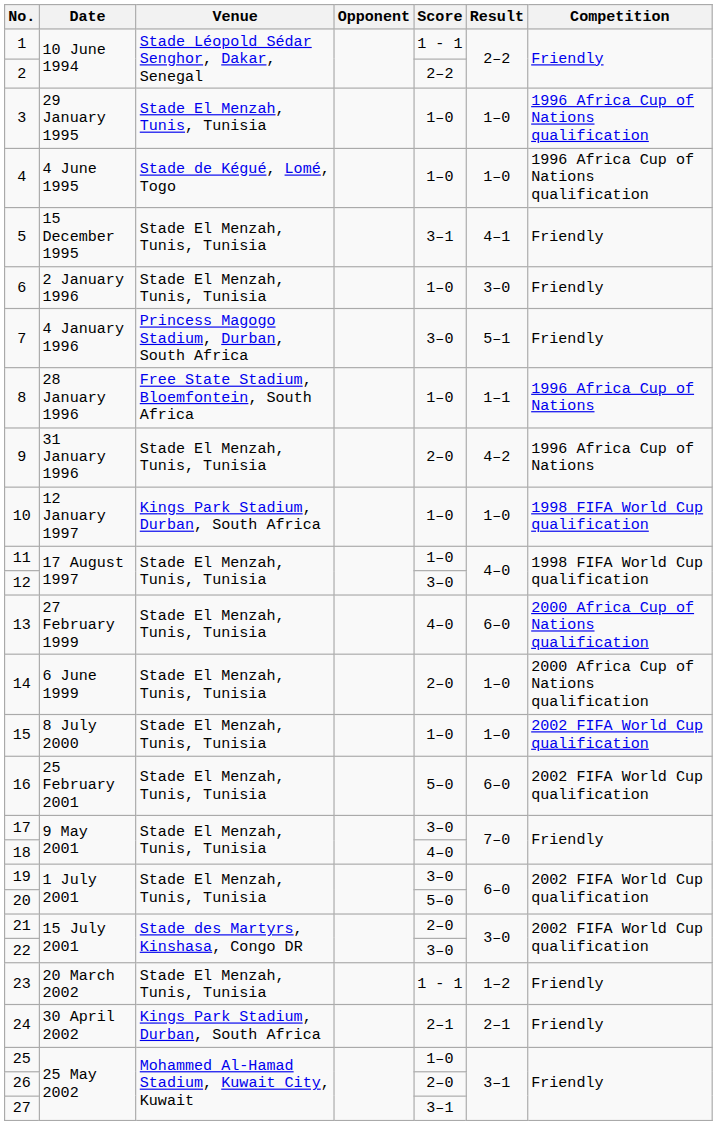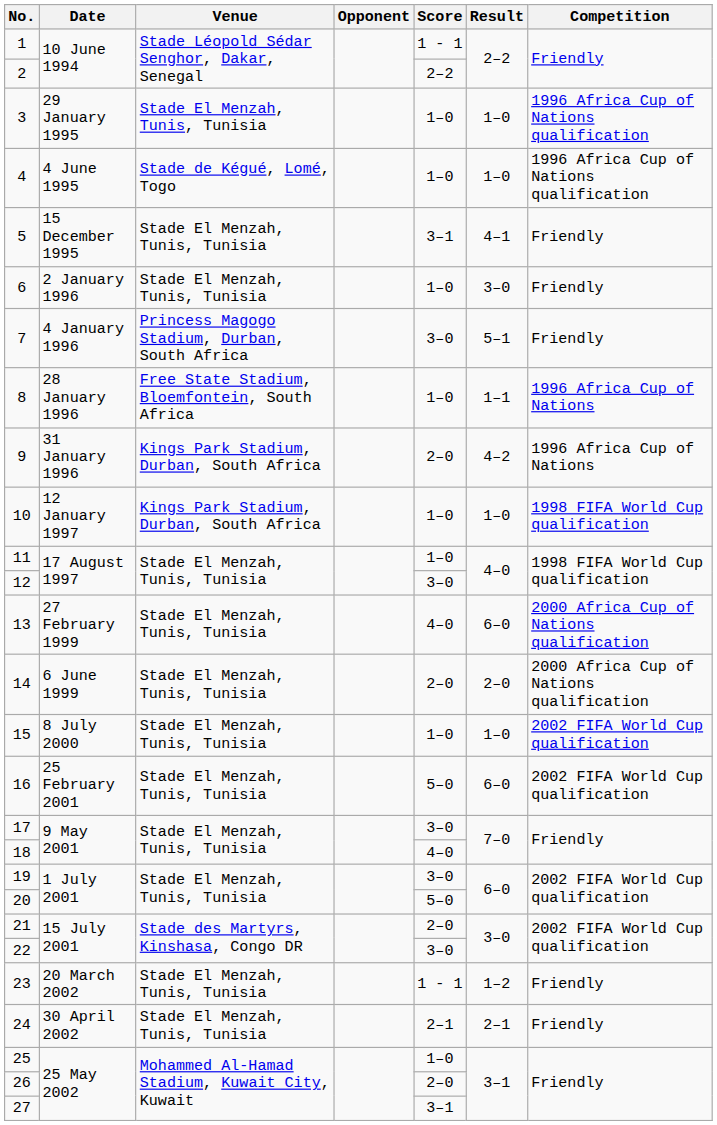9 | Venue: Stade El Menzah, Tunis, Tunisia -> Kings Park Stadium, Durban, South Africa
14 | Result: 1–0 -> 2–0
24 | Venue: Kings Park Stadium, Durban, South Africa -> Stade El Menzah, Tunis, Tunisia
